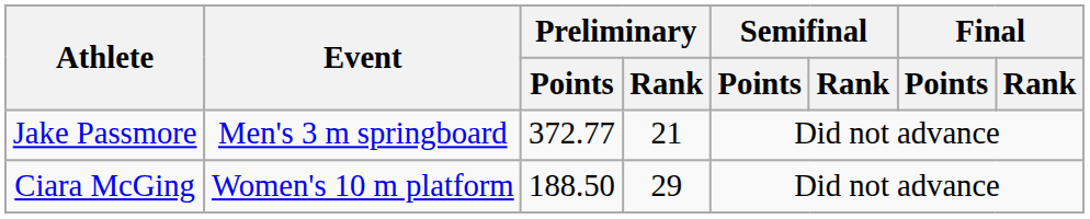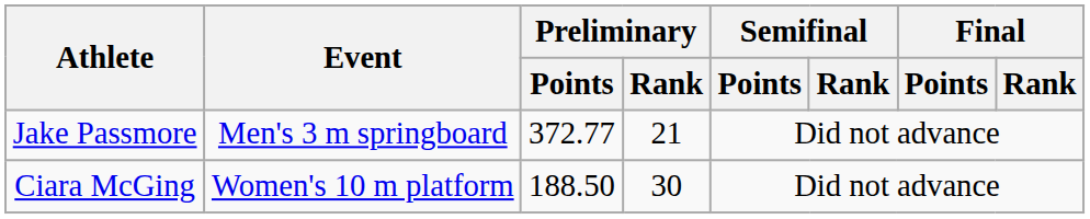Ciara McGing | Preliminary / Rank: 29 -> 30
